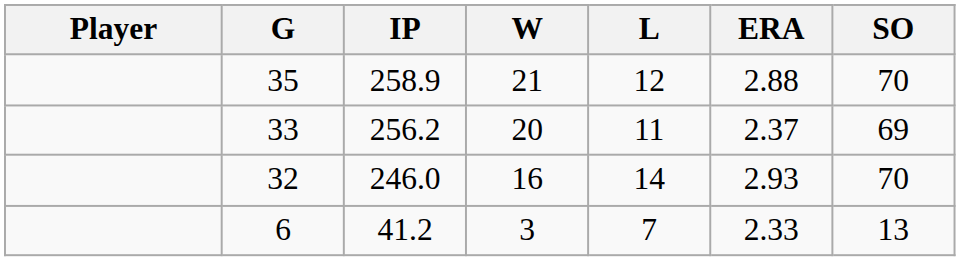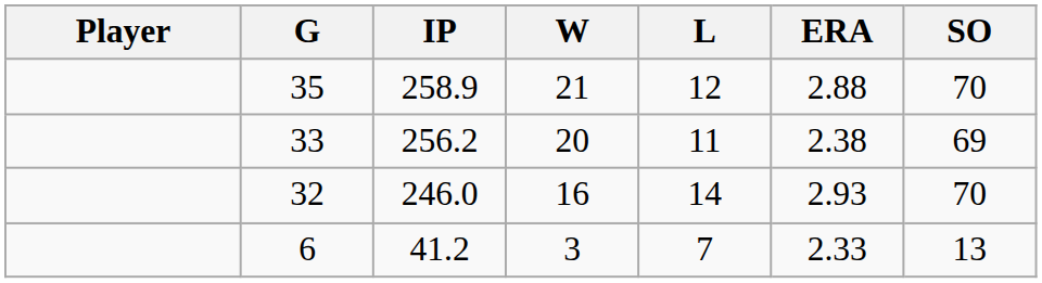33 | ERA: 2.37 -> 2.38
